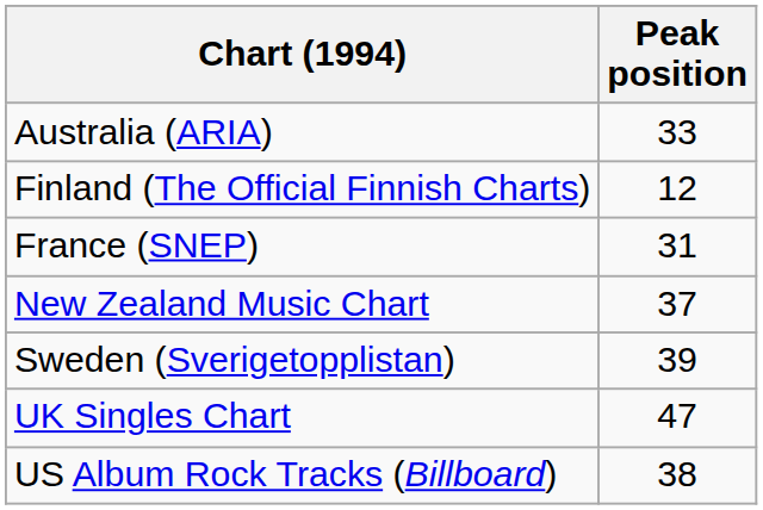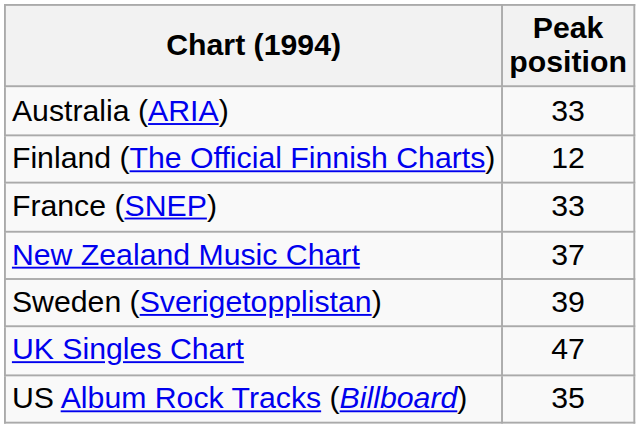France (SNEP) | Peak position: 31 -> 33
US Album Rock Tracks (Billboard) | Peak position: 38 -> 35
